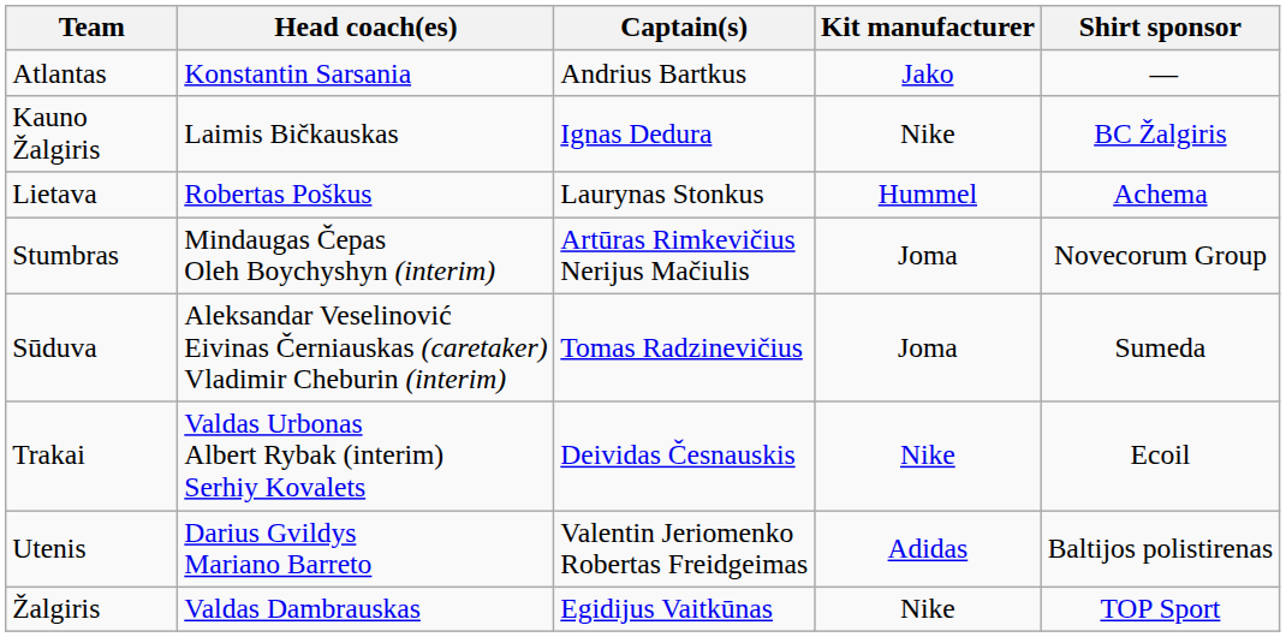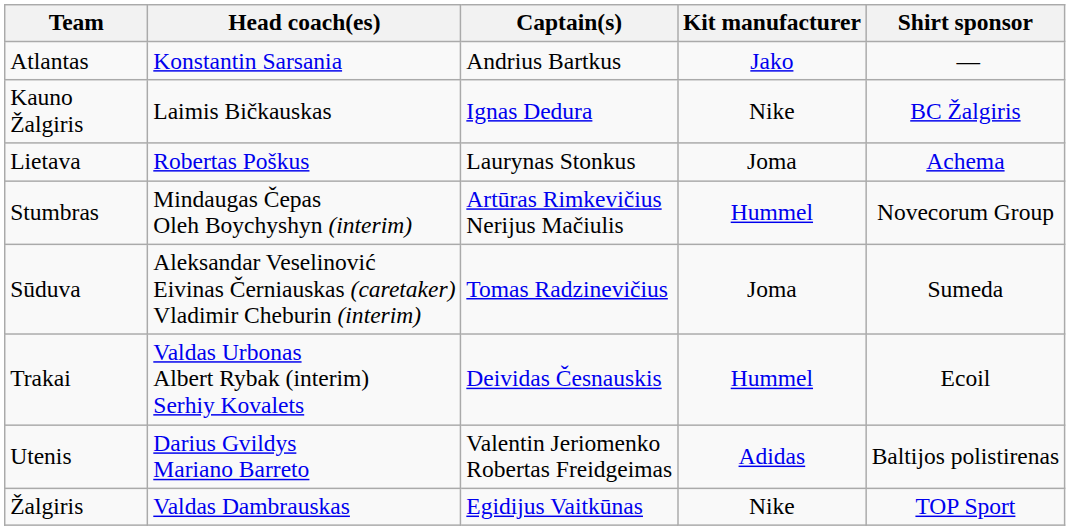Lietava | Kit manufacturer: Hummel -> Joma
Stumbras | Kit manufacturer: Joma -> Hummel
Trakai | Kit manufacturer: Nike -> Hummel
